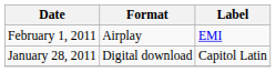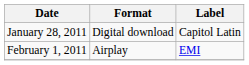rows swapped: January 28, 2011 <-> February 1, 2011
